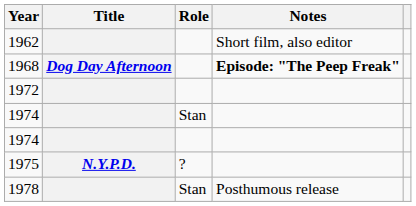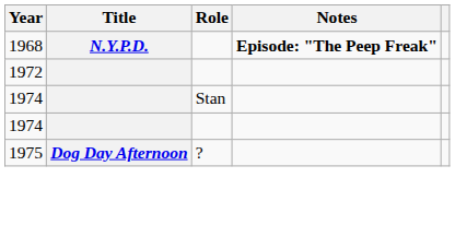- row: 1962 | Short film, also editor
1968 | Title: Dog Day Afternoon -> N.Y.P.D.
1975 | Title: N.Y.P.D. -> Dog Day Afternoon
- row: 1978 | Stan | Posthumous release
